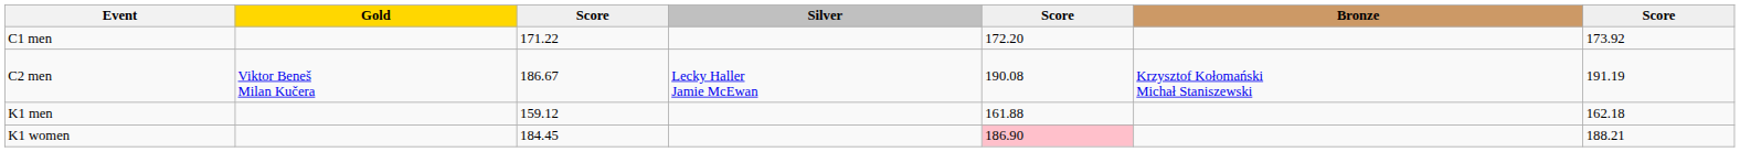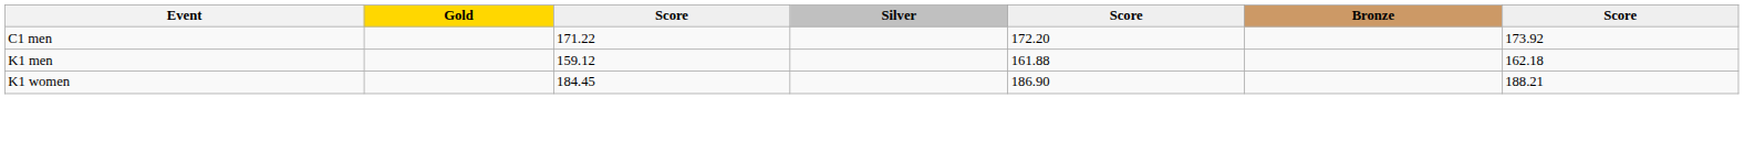- row: C2 men | Viktor Beneš Milan Kučera | 186.67 | Lecky Haller Jamie McEwan | 190.08 | Krzysztof Kołomański Michał Staniszewski | 191.19
K1 women | column 5: pink background -> no background
